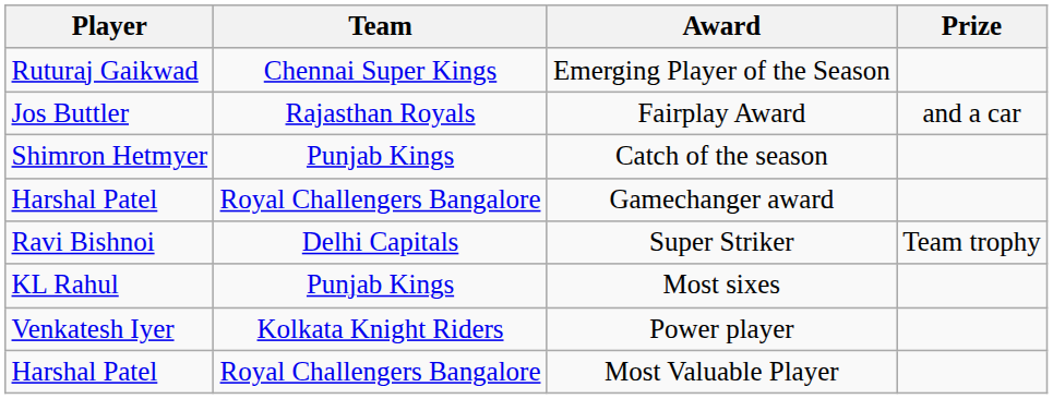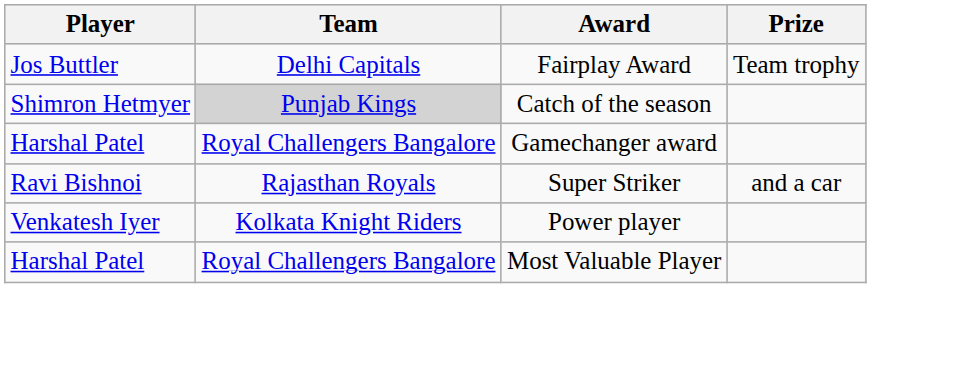- row: Ruturaj Gaikwad | Chennai Super Kings | Emerging Player of the Season
Fairplay Award | Team: Rajasthan Royals -> Delhi Capitals
Fairplay Award | Prize: and a car -> Team trophy
Catch of the season | Team: no background -> lightgrey background
Super Striker | Team: Delhi Capitals -> Rajasthan Royals
Super Striker | Prize: Team trophy -> and a car
- row: KL Rahul | Punjab Kings | Most sixes
